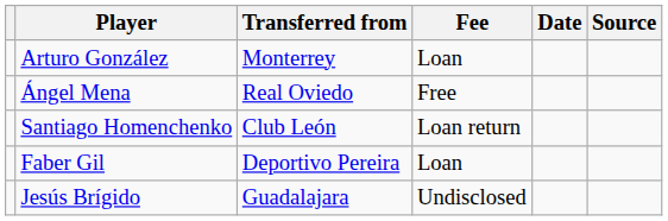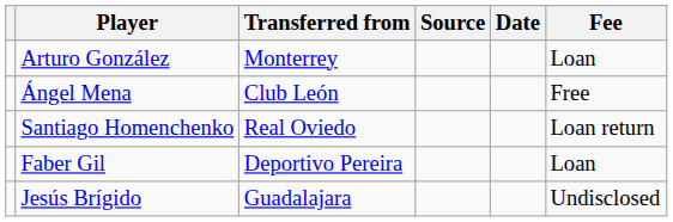columns swapped: Fee <-> Source
Ángel Mena | Transferred from: Real Oviedo -> Club León
Santiago Homenchenko | Transferred from: Club León -> Real Oviedo
